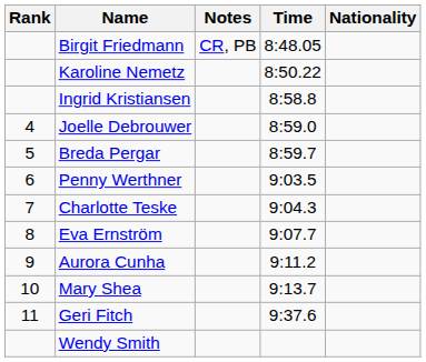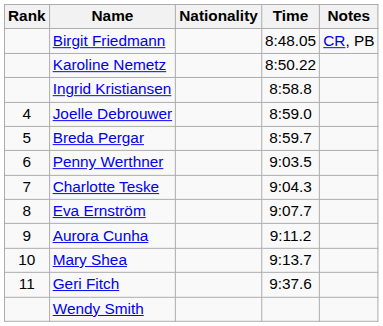columns swapped: Nationality <-> Notes
